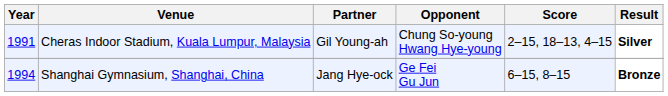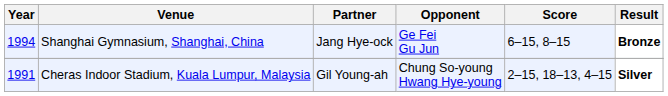rows swapped: Cheras Indoor Stadium, Kuala Lumpur, Malaysia <-> Shanghai Gymnasium, Shanghai, China
